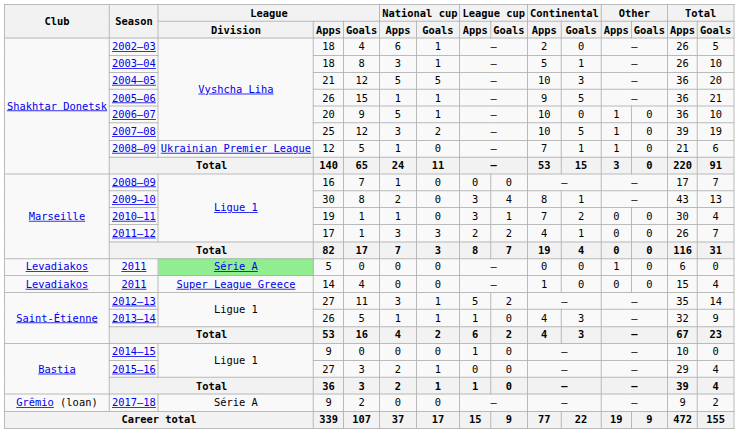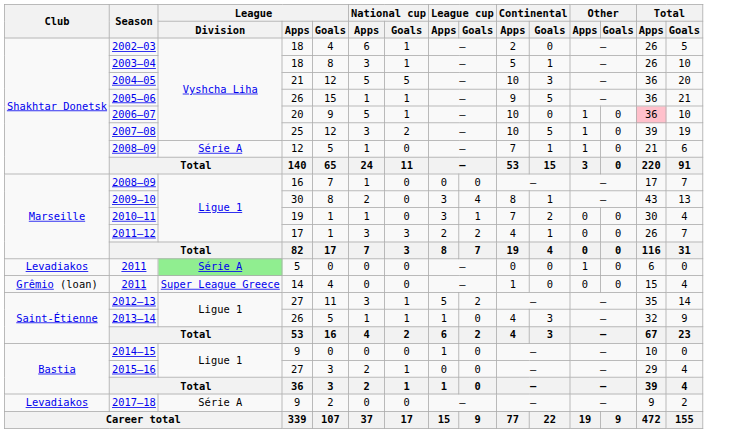2006–07 | Total / Apps: no background -> pink background
2008–09 / 12 | League / Division: Ukrainian Premier League -> Série A
2011 / 14 | Club: Levadiakos -> Grêmio (loan)
2017–18 | Club: Grêmio (loan) -> Levadiakos
